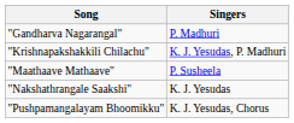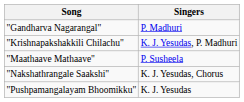"Nakshathrangale Saakshi" | Singers: K. J. Yesudas -> K. J. Yesudas, Chorus
"Pushpamangalayam Bhoomikku" | Singers: K. J. Yesudas, Chorus -> K. J. Yesudas
